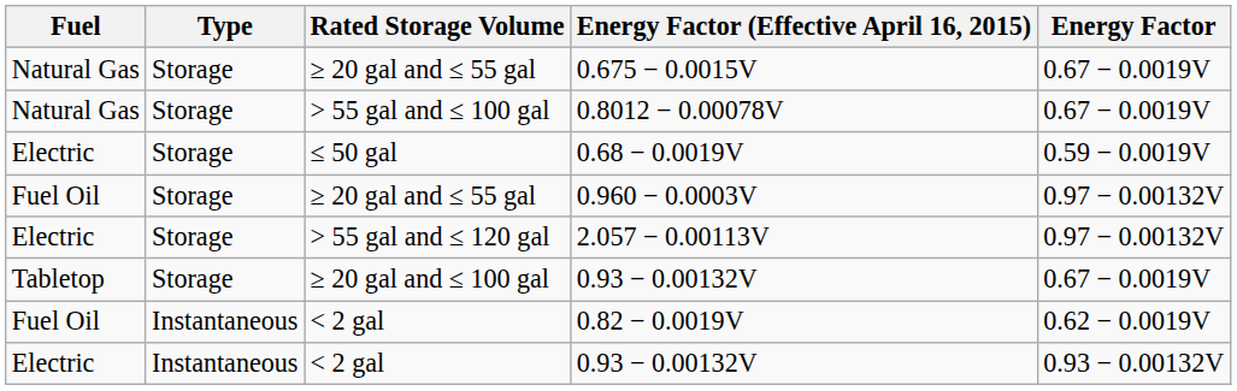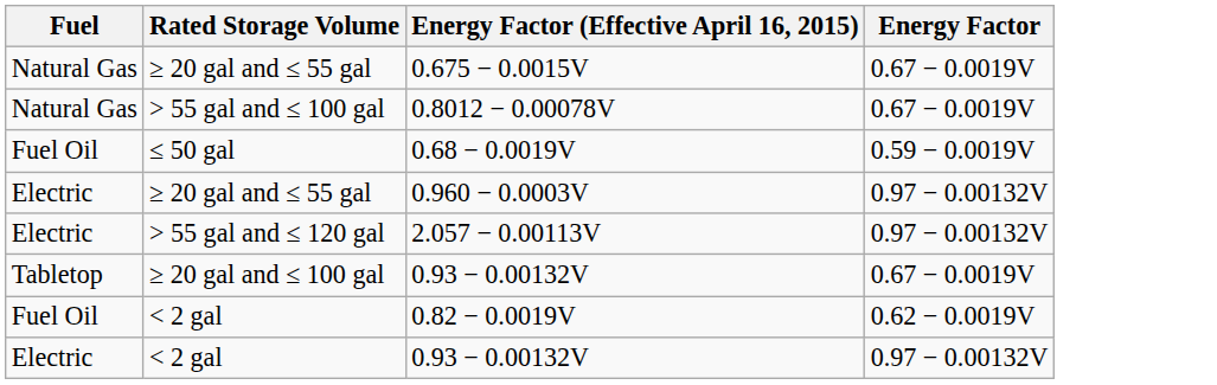- column: Type | Storage | Storage | Storage | Storage | Storage | Storage | Instantaneous | Instantaneous
0.68 − 0.0019V | Fuel: Electric -> Fuel Oil
0.960 − 0.0003V | Fuel: Fuel Oil -> Electric
< 2 gal / 0.93 − 0.00132V | Energy Factor: 0.93 − 0.00132V -> 0.97 − 0.00132V
